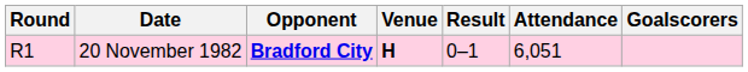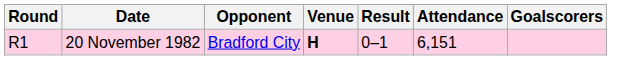20 November 1982 | Opponent: bold -> normal
20 November 1982 | Attendance: 6,051 -> 6,151
